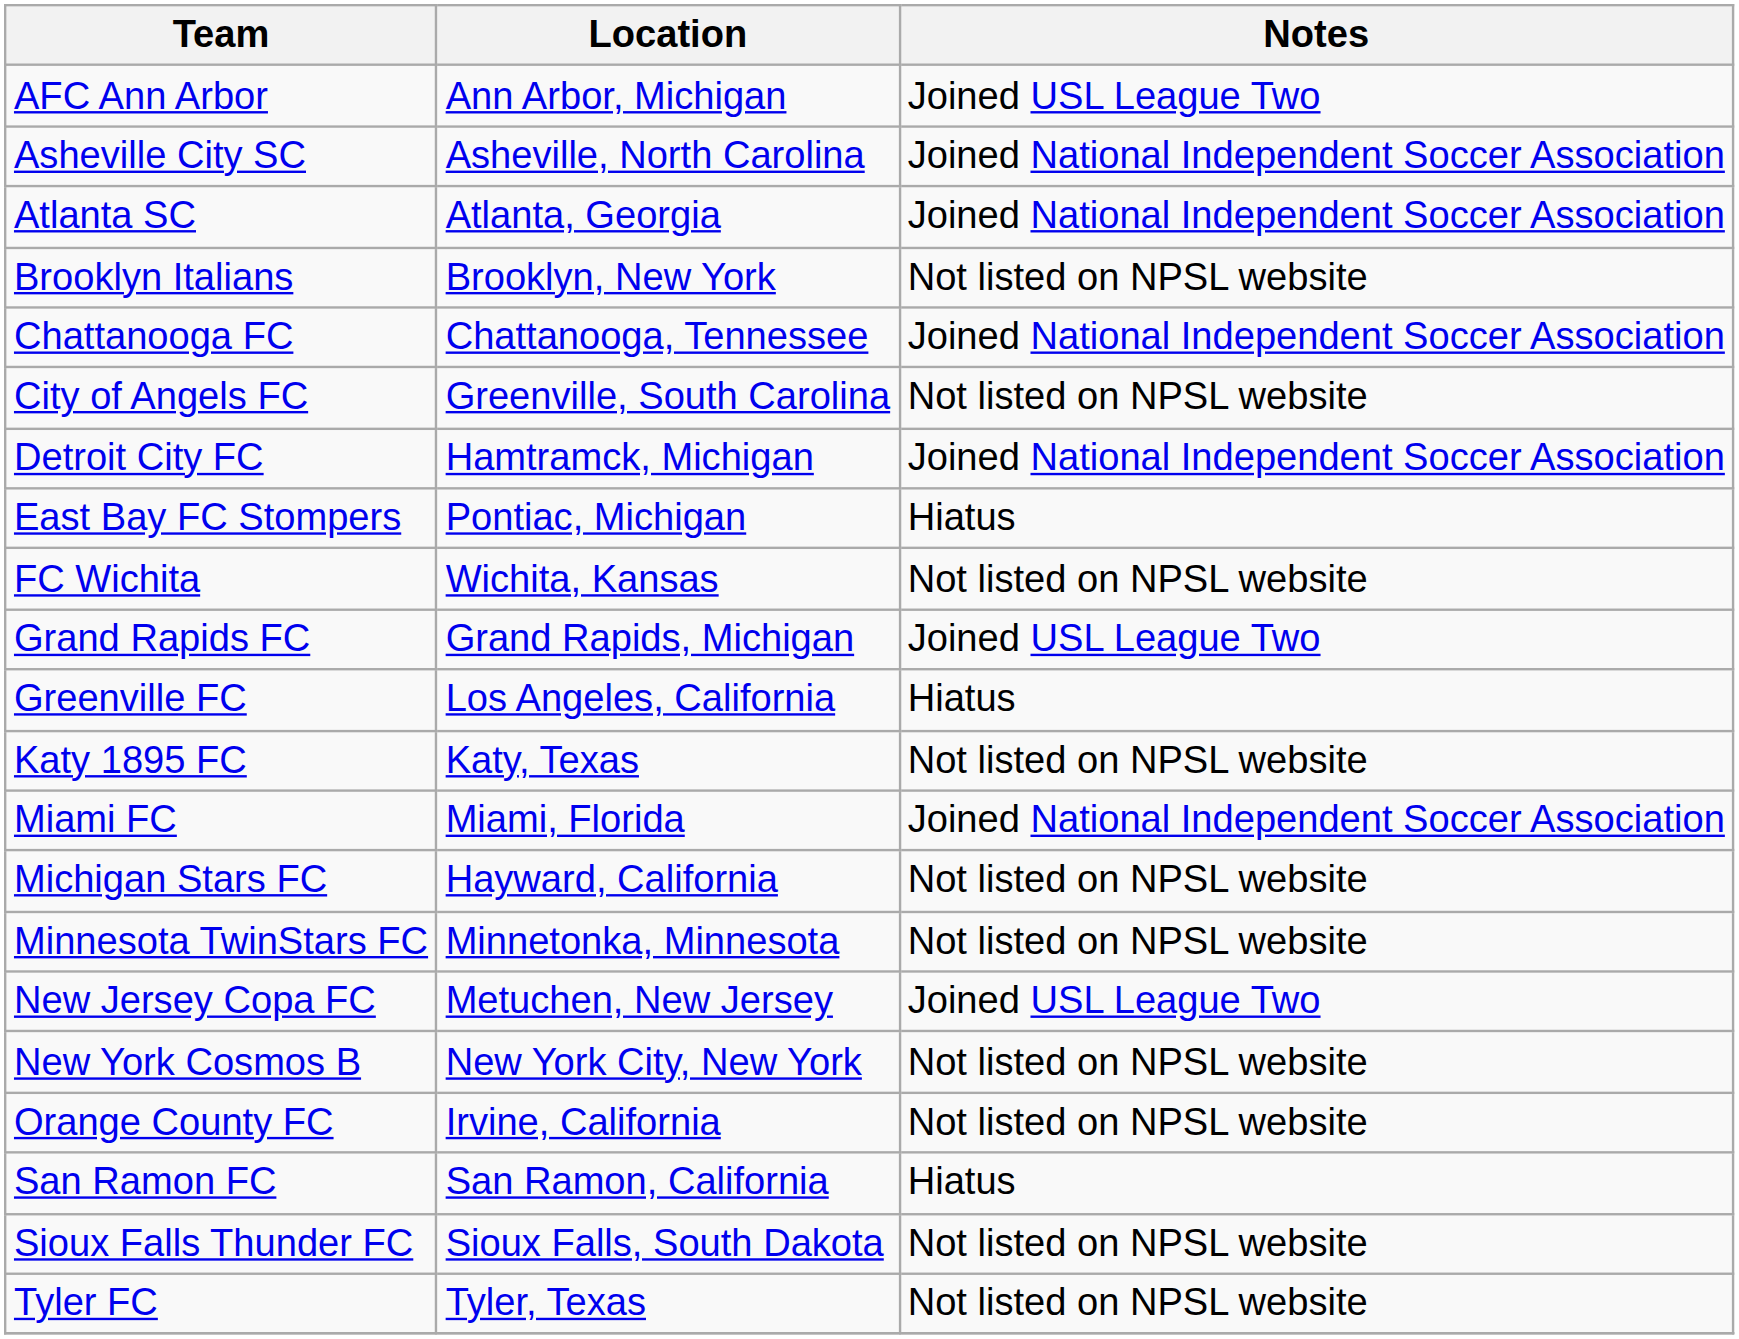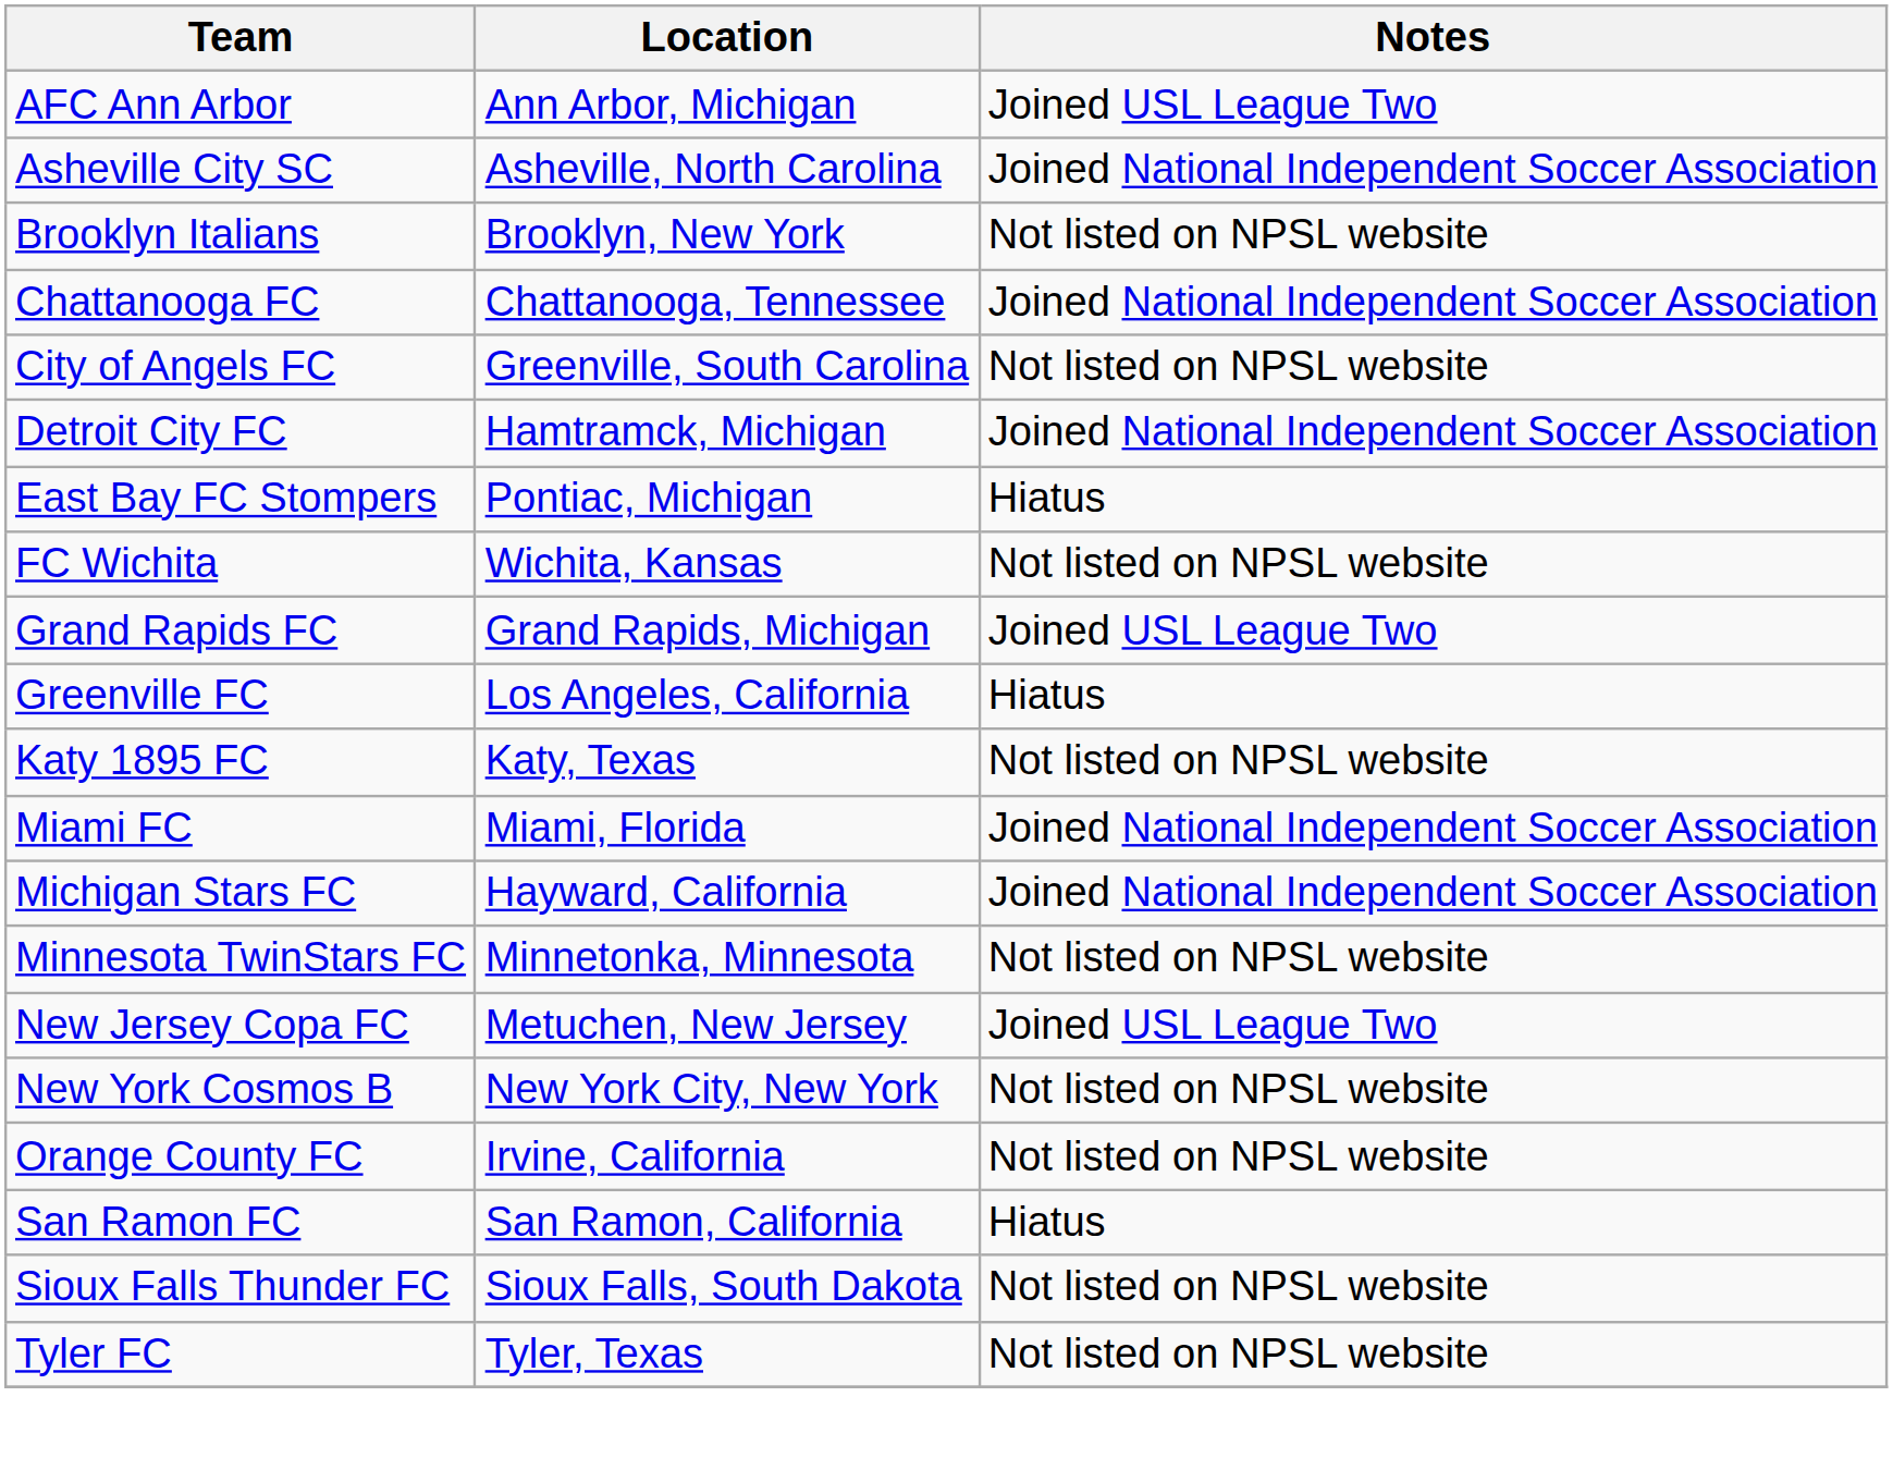- row: Atlanta SC | Atlanta, Georgia | Joined National Independent Soccer Association
Michigan Stars FC | Notes: Not listed on NPSL website -> Joined National Independent Soccer Association
